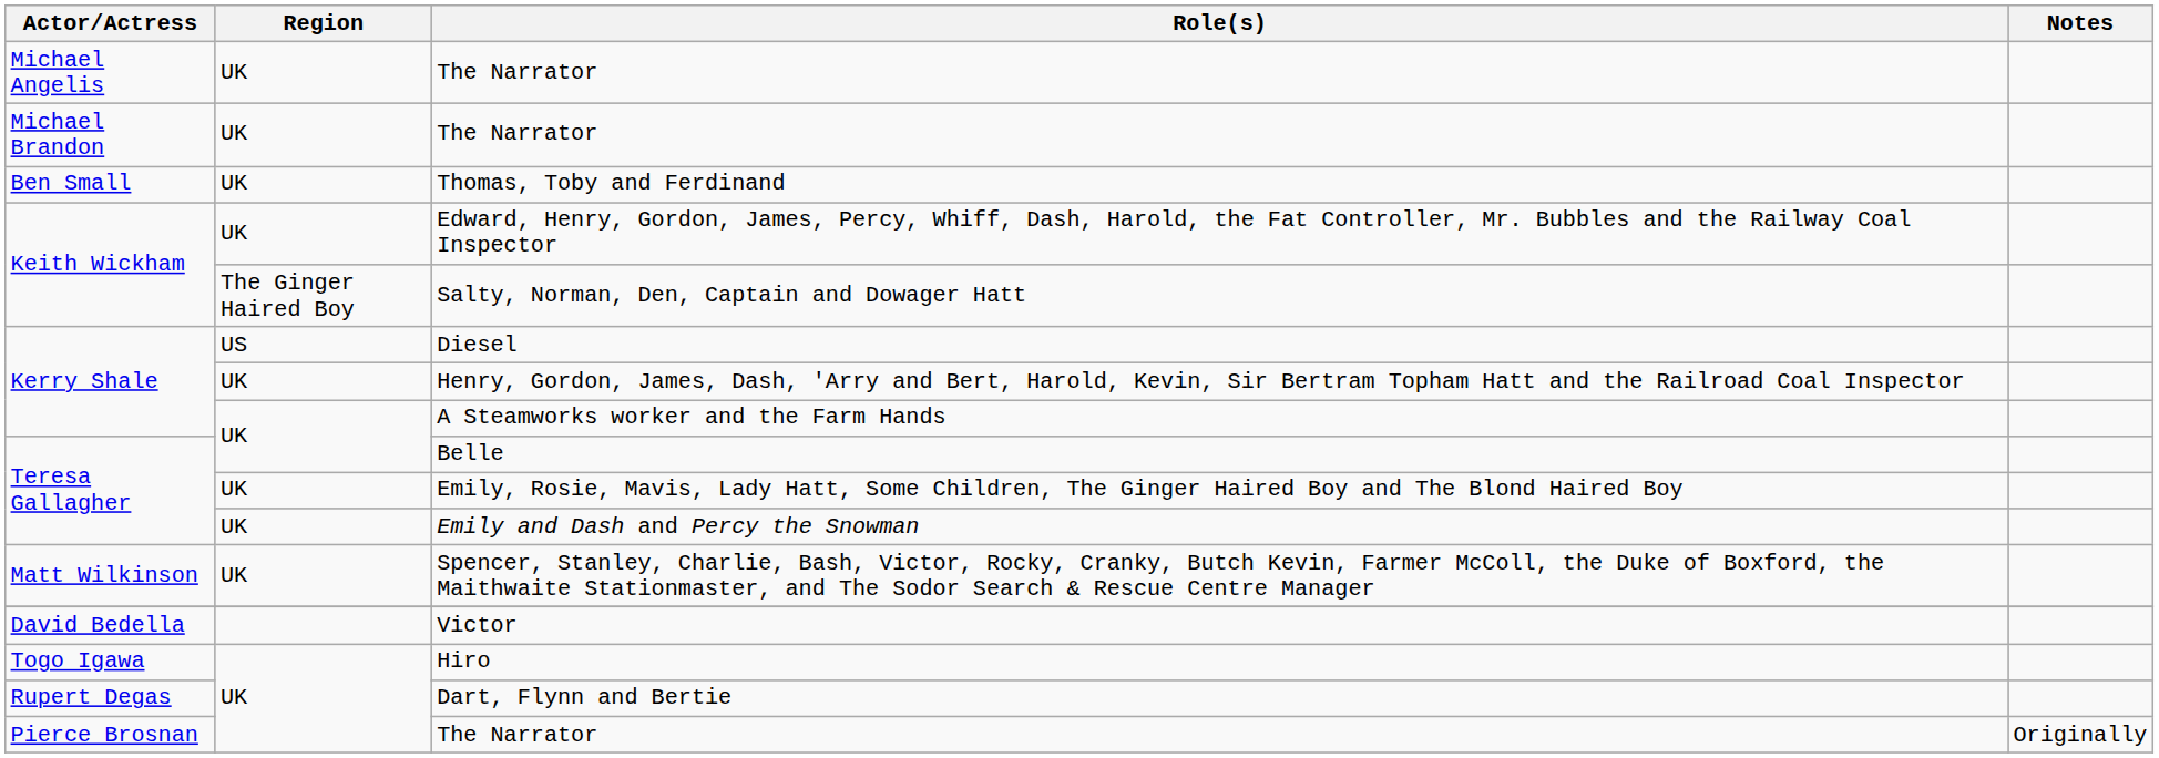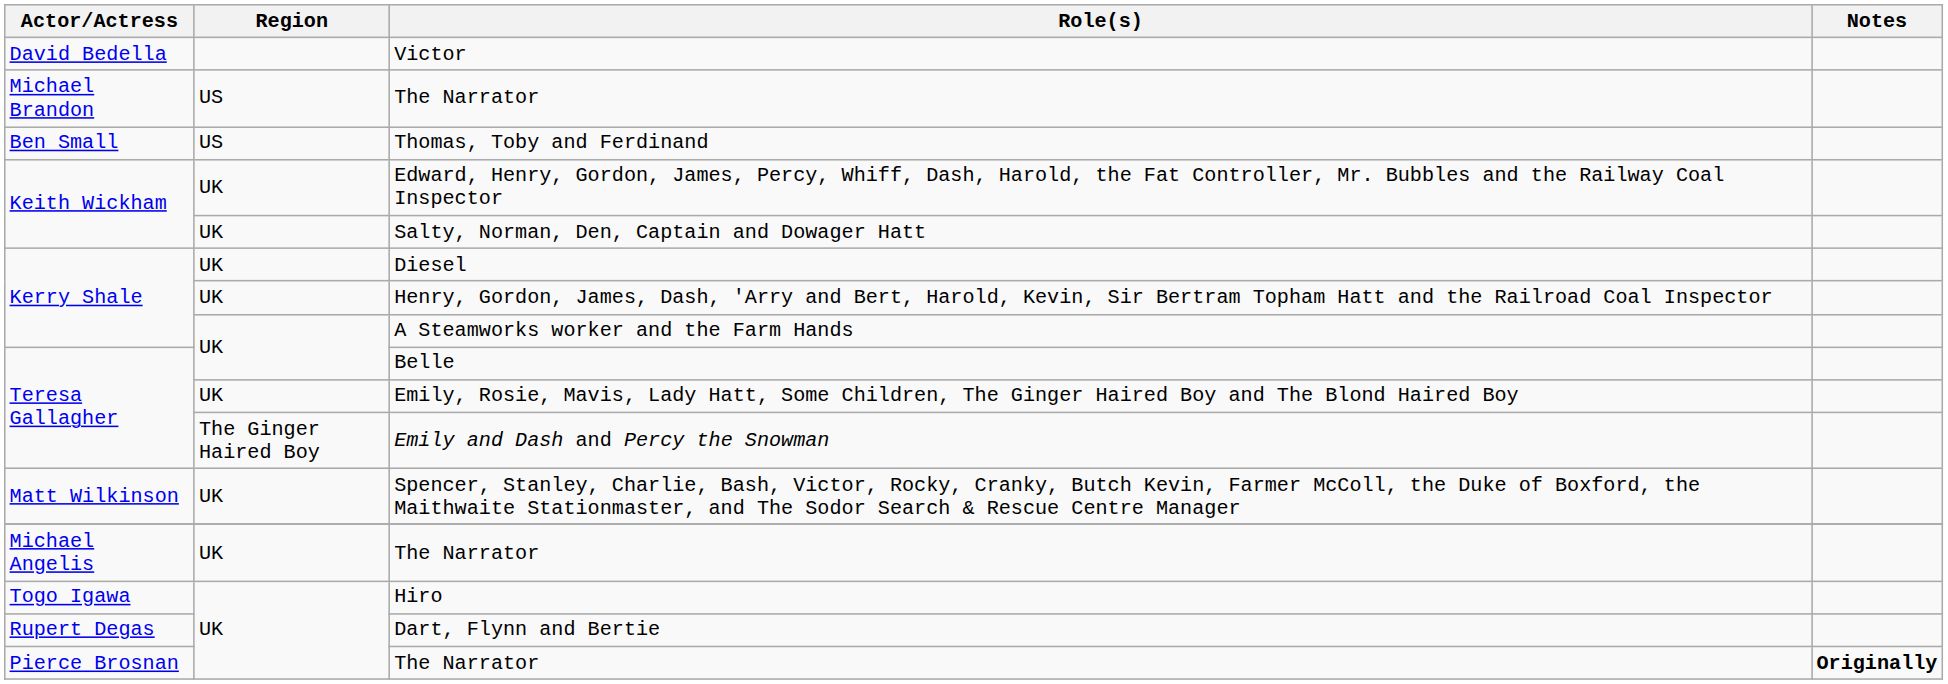rows swapped: Michael Angelis / The Narrator <-> Victor
Michael Brandon / The Narrator | Region: UK -> US
Thomas, Toby and Ferdinand | Region: UK -> US
Salty, Norman, Den, Captain and Dowager Hatt | Region: The Ginger Haired Boy -> UK
Diesel | Region: US -> UK
Emily and Dash and Percy the Snowman | Region: UK -> The Ginger Haired Boy
Pierce Brosnan / The Narrator | Notes: normal -> bold
